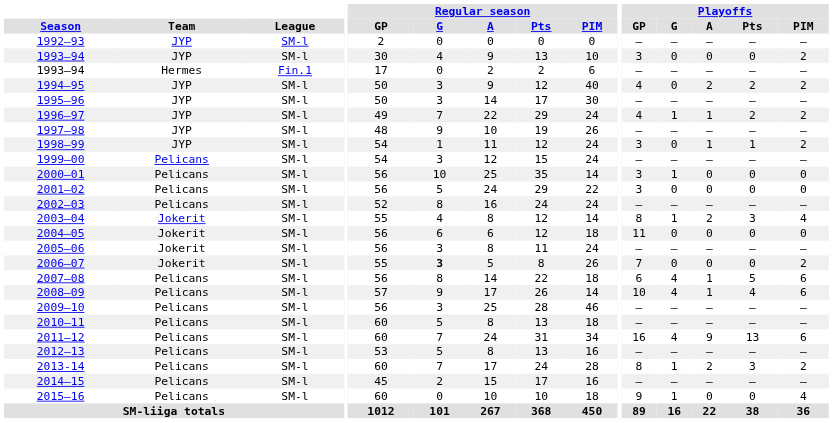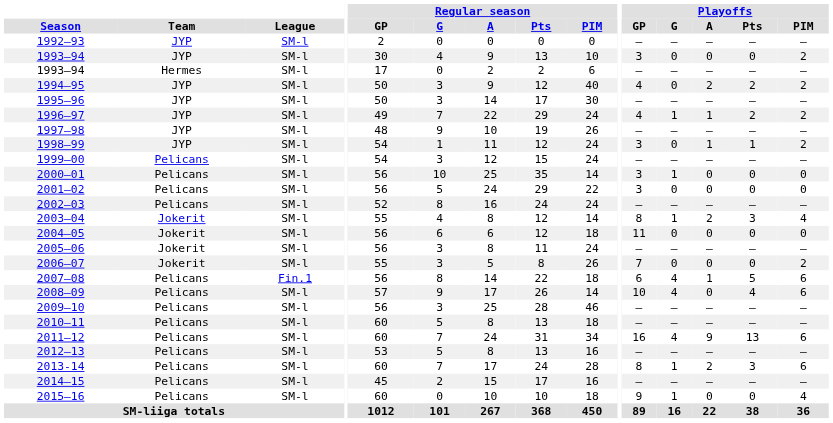1993–94 / Hermes | League: Fin.1 -> SM-l
2006–07 | Regular season / G: bold -> normal
2007–08 | League: SM-l -> Fin.1
2008–09 | Playoffs / A: 1 -> 0
2013-14 | Playoffs / PIM: 2 -> 6
